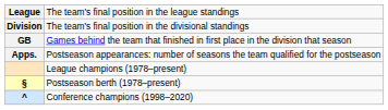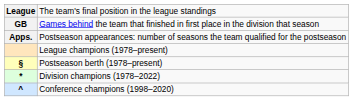- row: Division | The team's final position in the divisional standings
+ row: * | Division champions (1978–2022)
